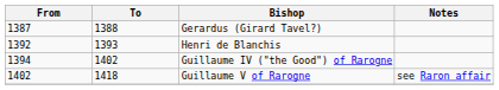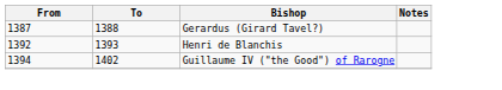- row: 1402 | 1418 | Guillaume V of Rarogne | see Raron affair
